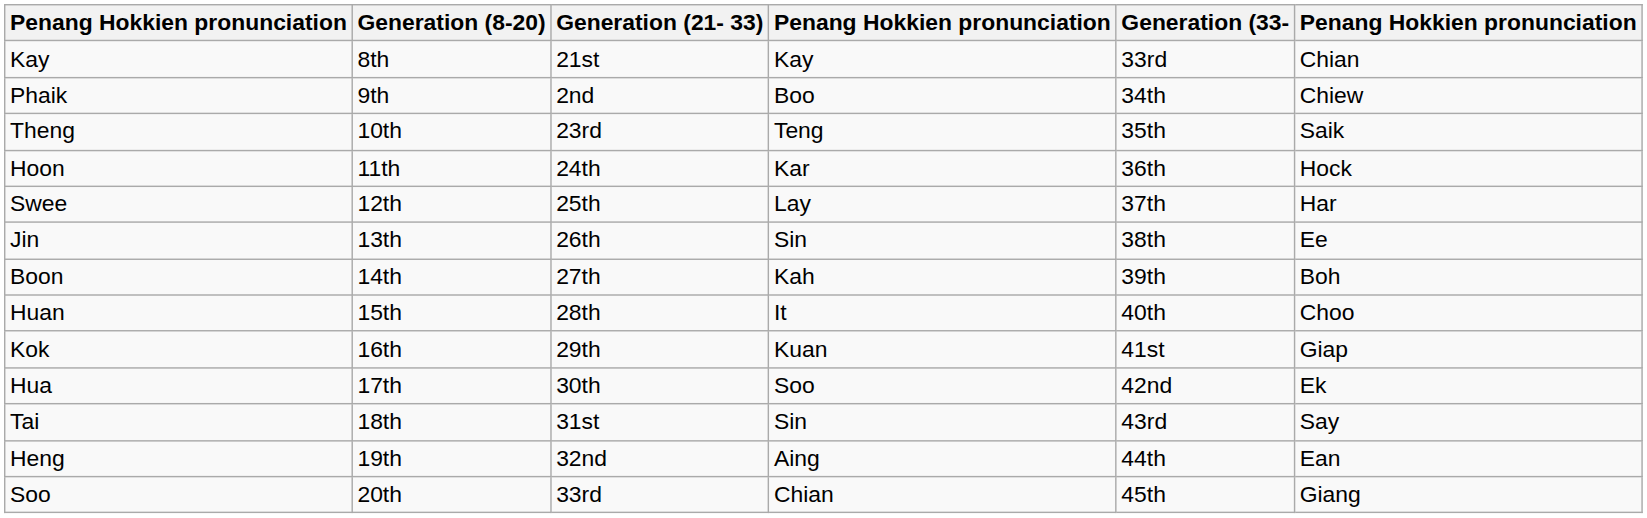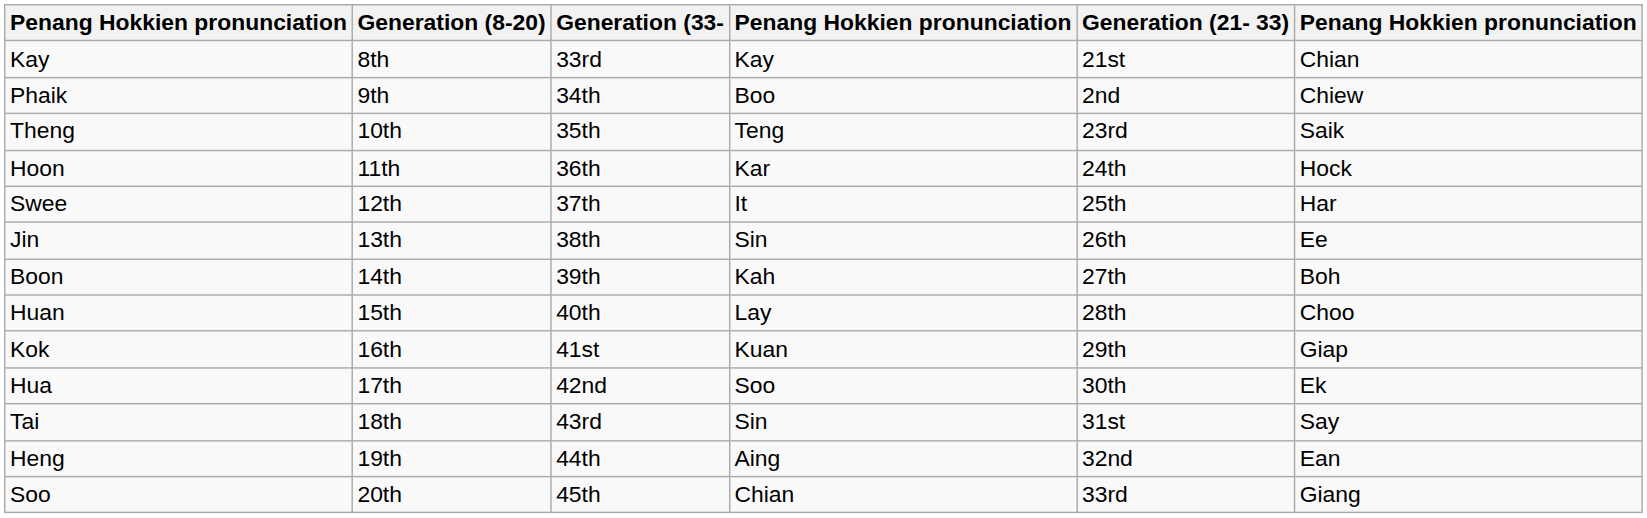columns swapped: Generation (21- 33) <-> Generation (33-
Swee | column 4: Lay -> It
Huan | column 4: It -> Lay
